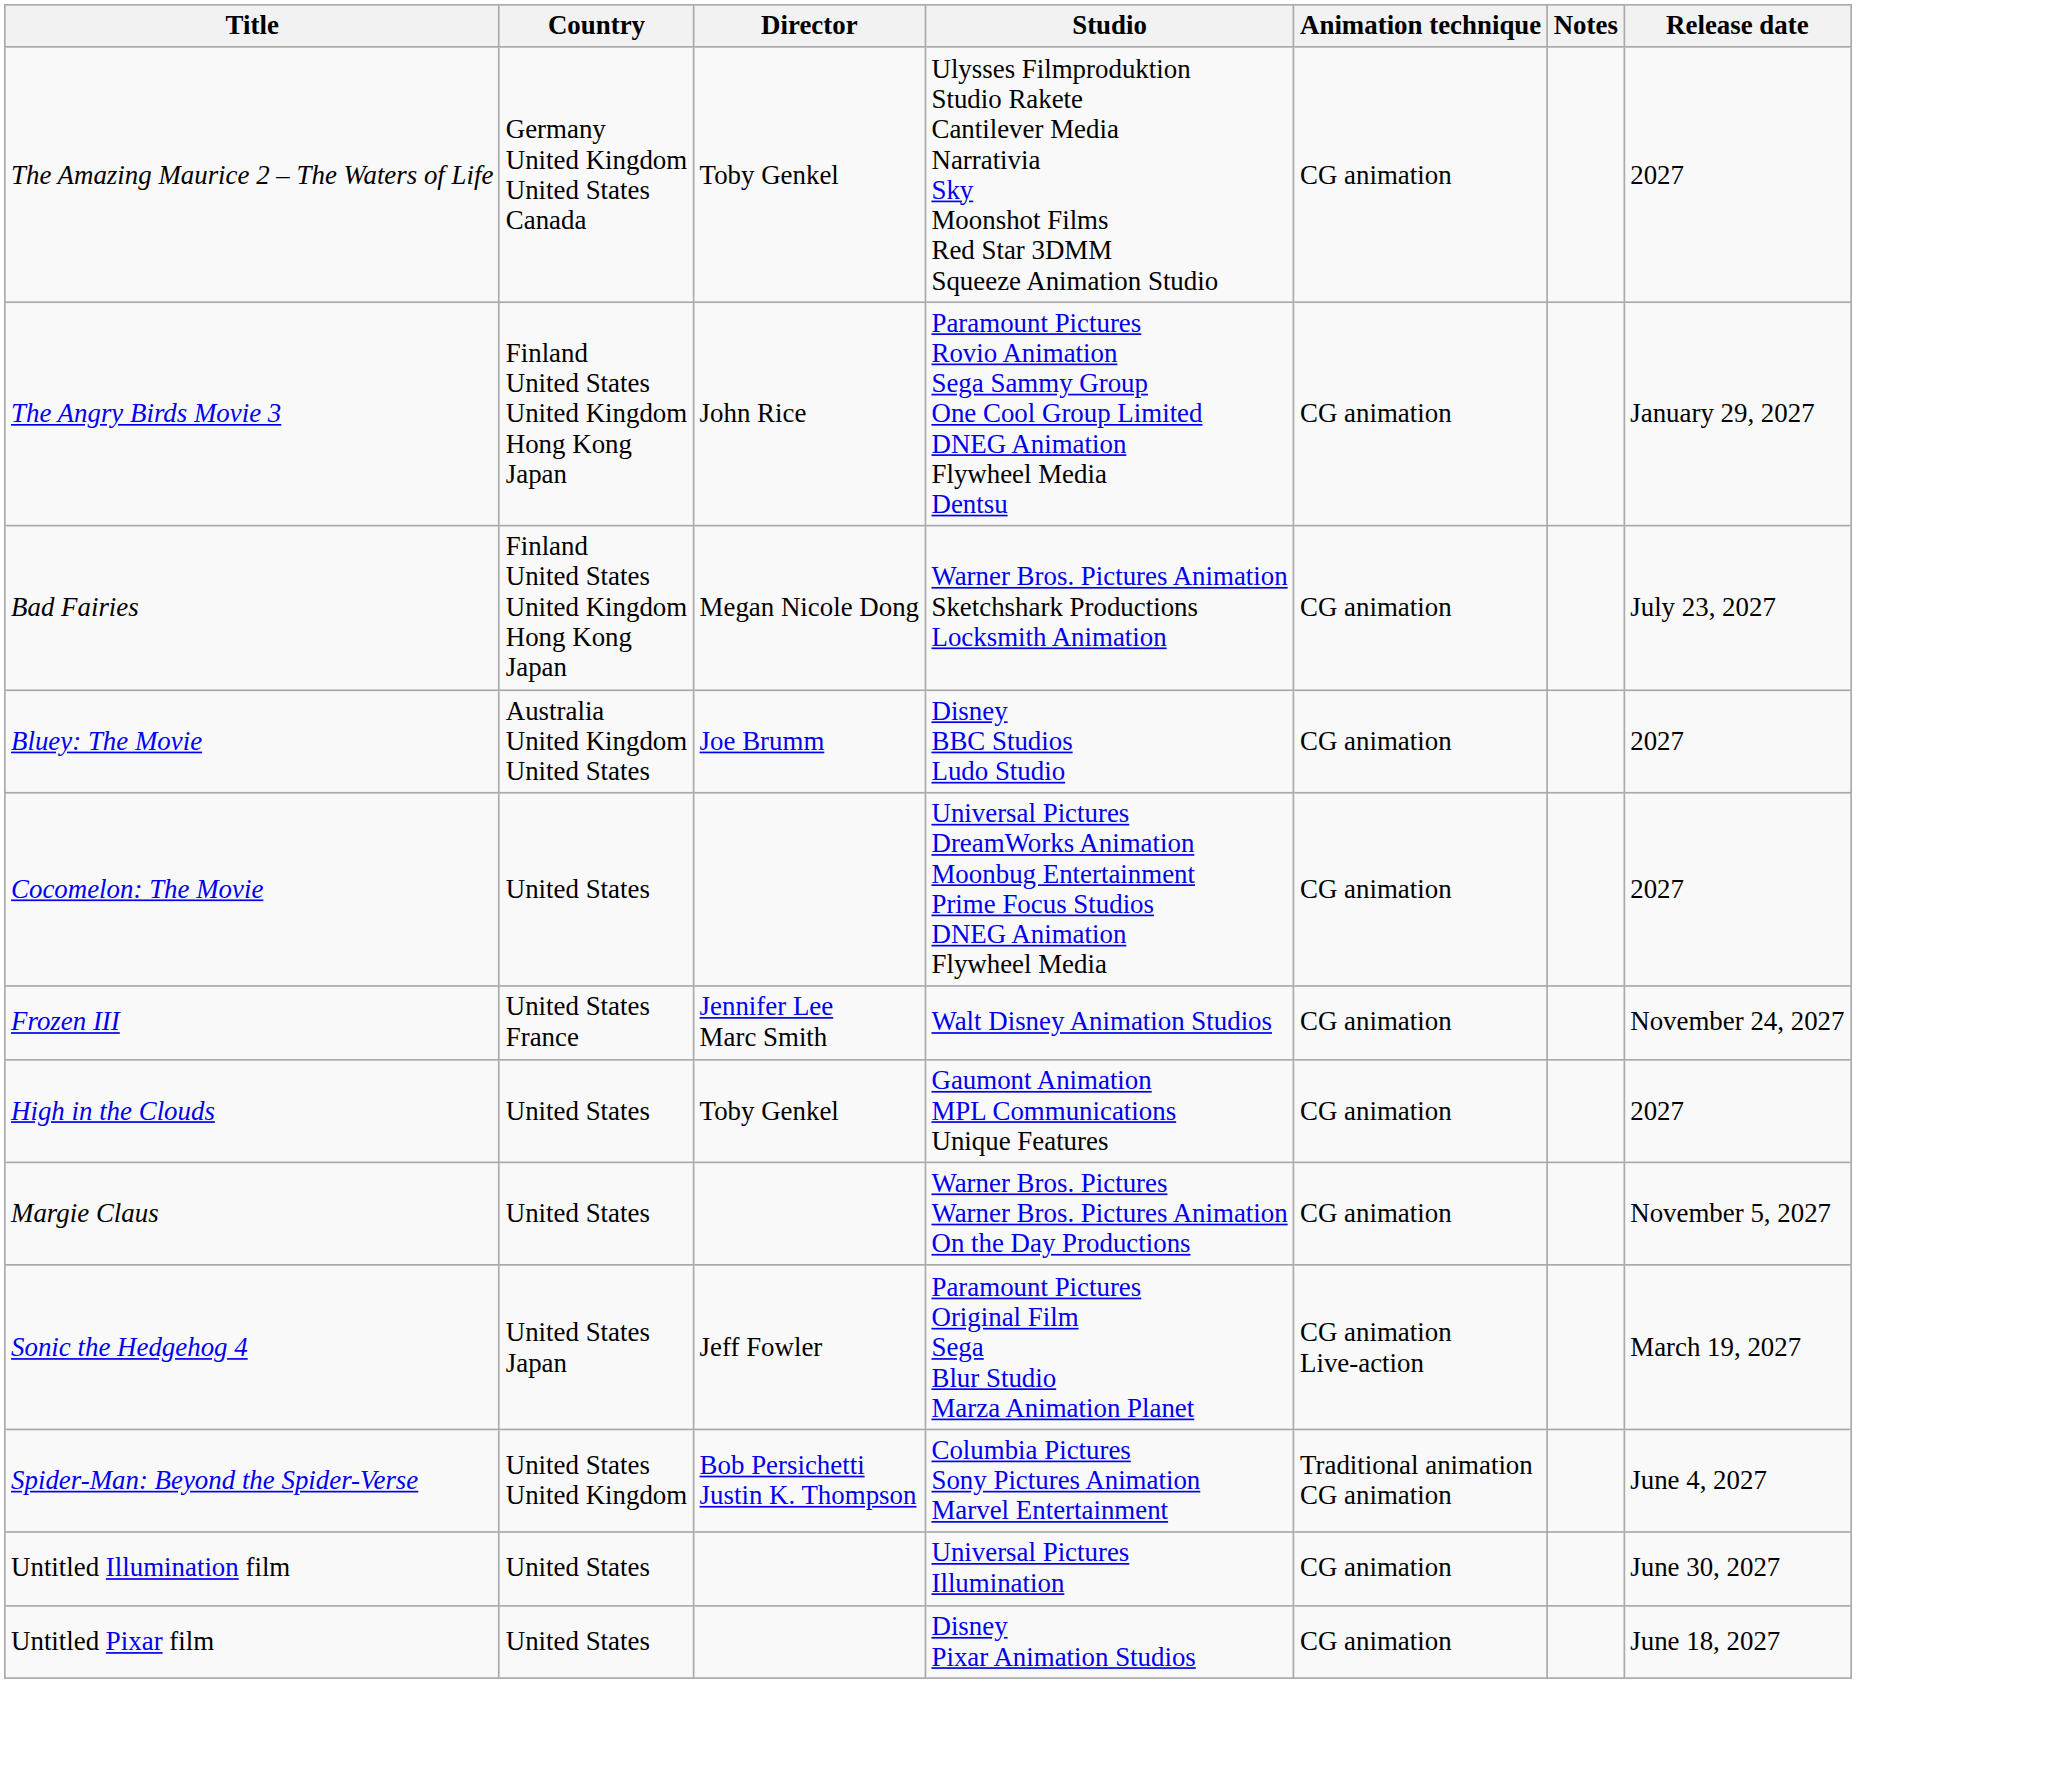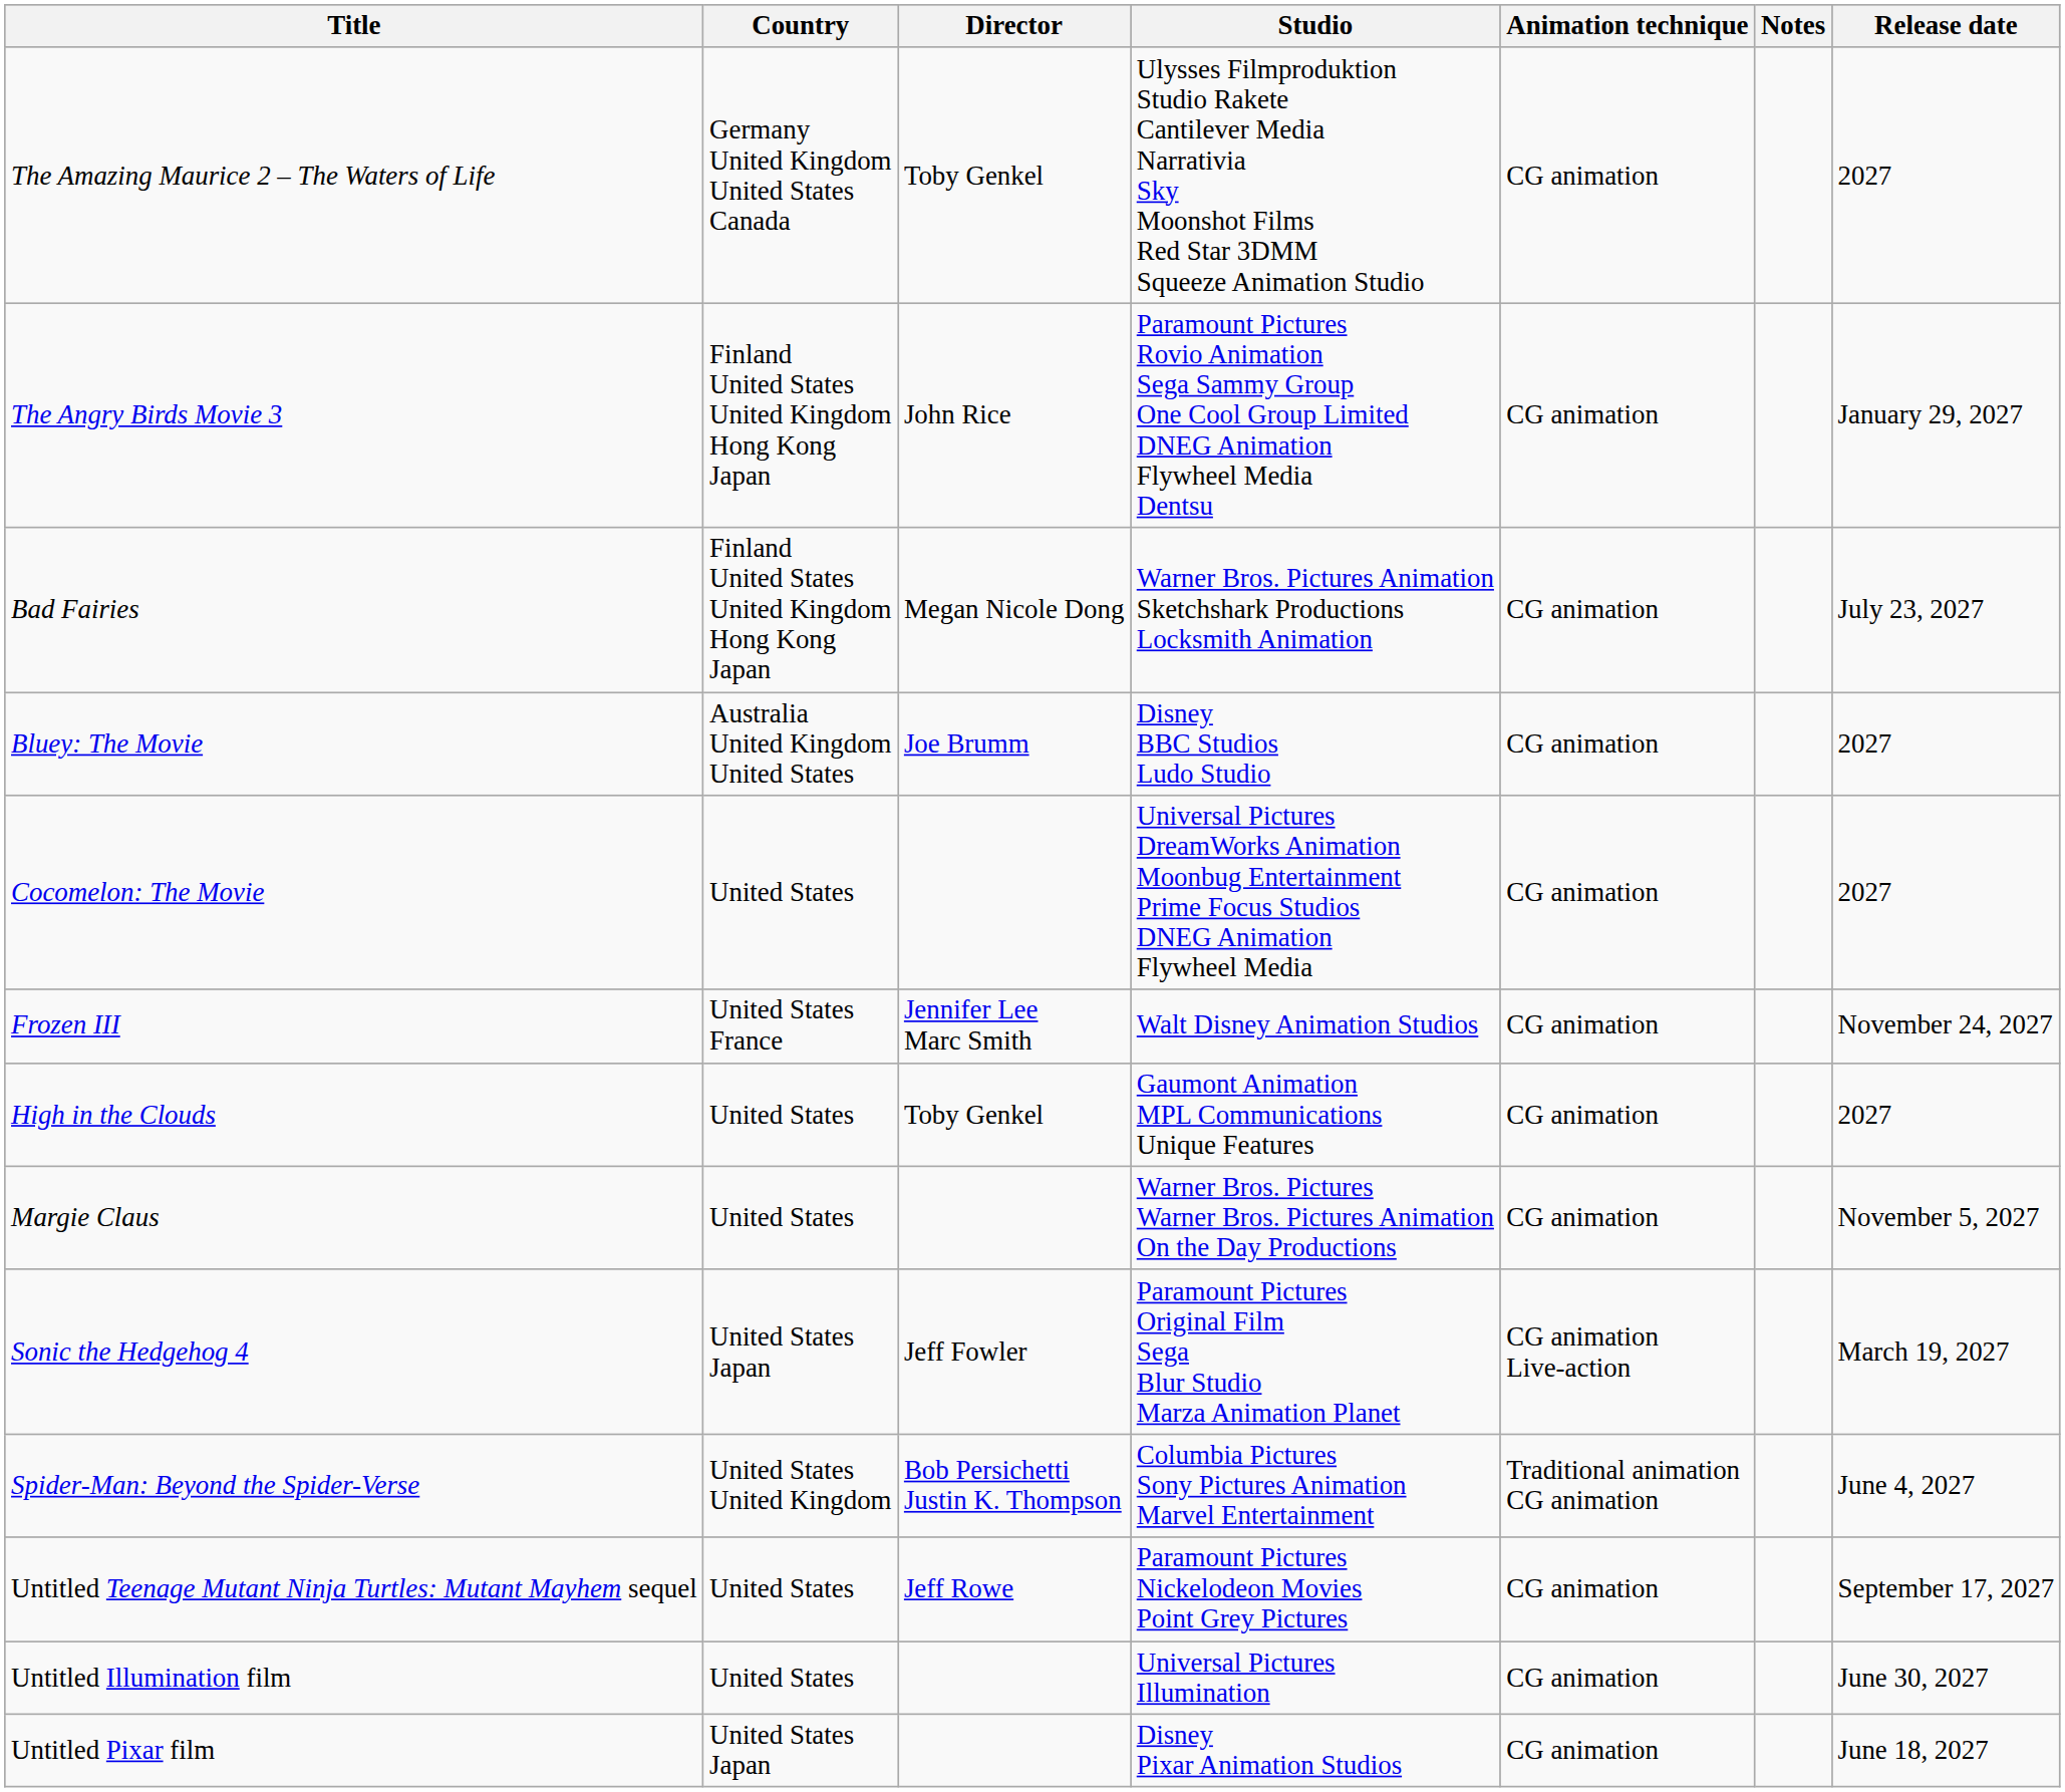+ row: Untitled Teenage Mutant Ninja Turtles: Mutant Mayhem sequel | United States | Jeff Rowe | Paramount Pictures Nickelodeon Movies Point Grey Pictures | CG animation | September 17, 2027
Untitled Pixar film | Country: United States -> United States Japan
